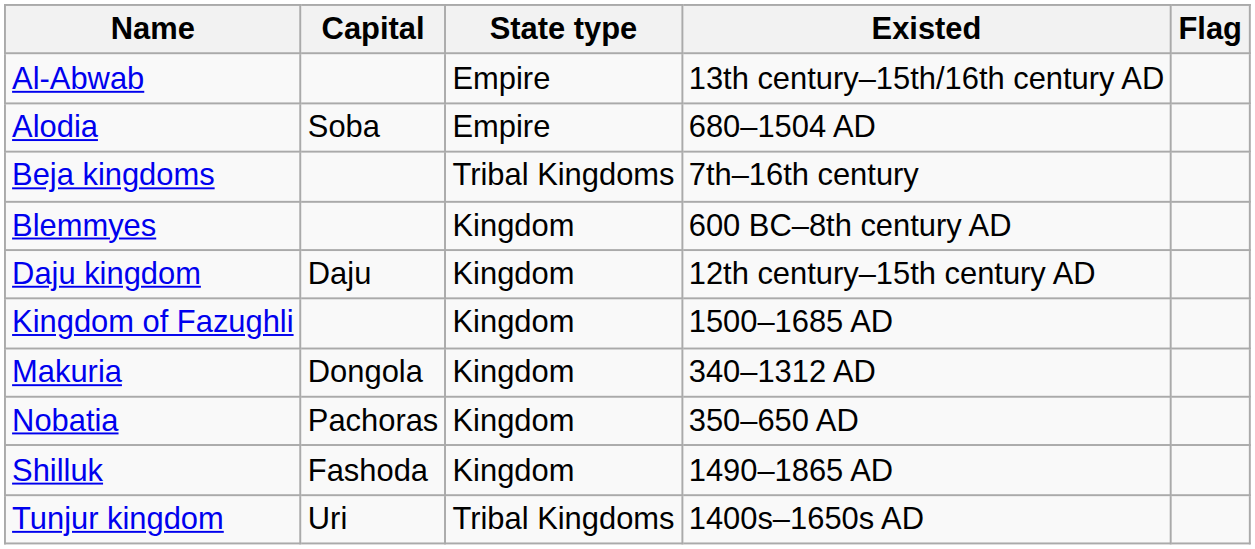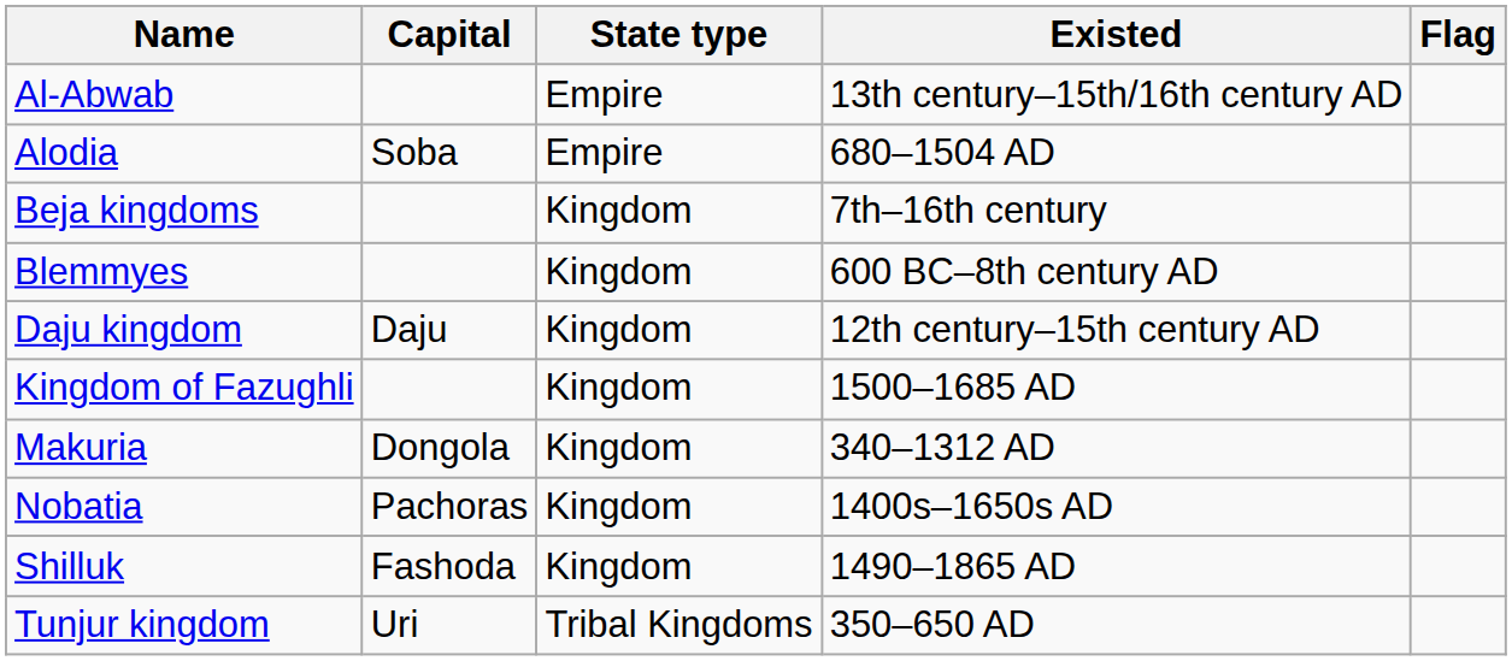Beja kingdoms | State type: Tribal Kingdoms -> Kingdom
Nobatia | Existed: 350–650 AD -> 1400s–1650s AD
Tunjur kingdom | Existed: 1400s–1650s AD -> 350–650 AD
